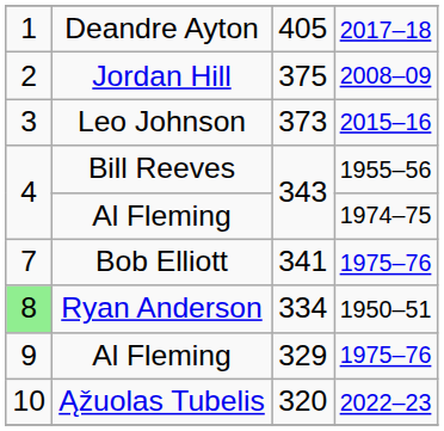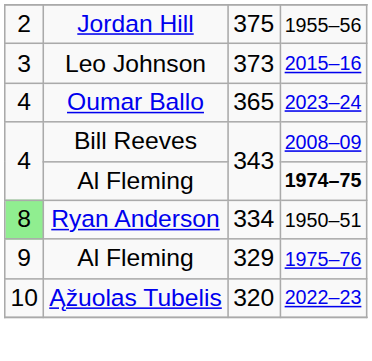- row: 1 | Deandre Ayton | 405 | 2017–18
Jordan Hill | column 4: 2008–09 -> 1955–56
+ row: 4 | Oumar Ballo | 365 | 2023–24
Bill Reeves | column 4: 1955–56 -> 2008–09
Al Fleming / 343 | column 4: normal -> bold
- row: 7 | Bob Elliott | 341 | 1975–76
